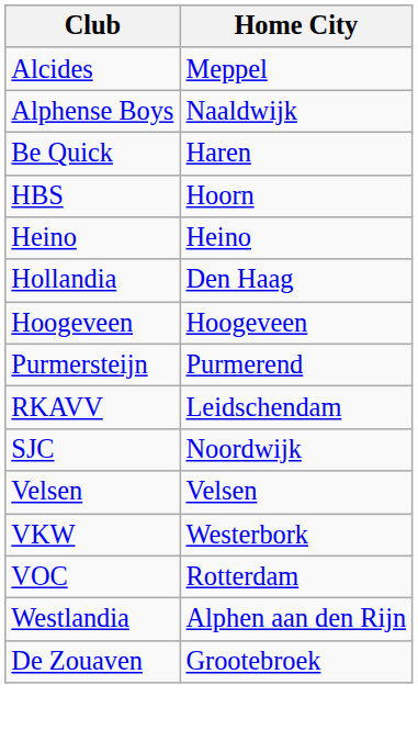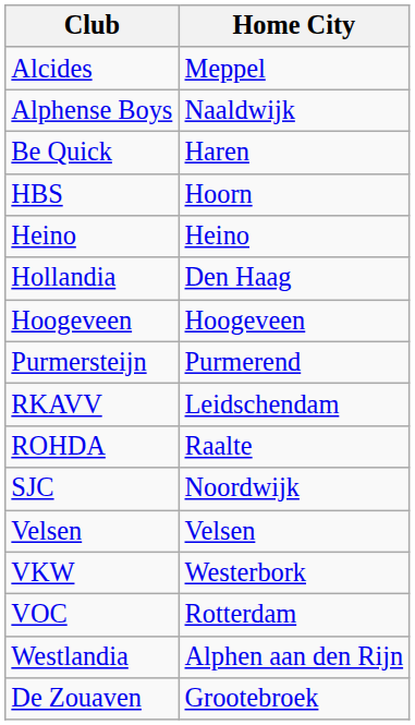+ row: ROHDA | Raalte
